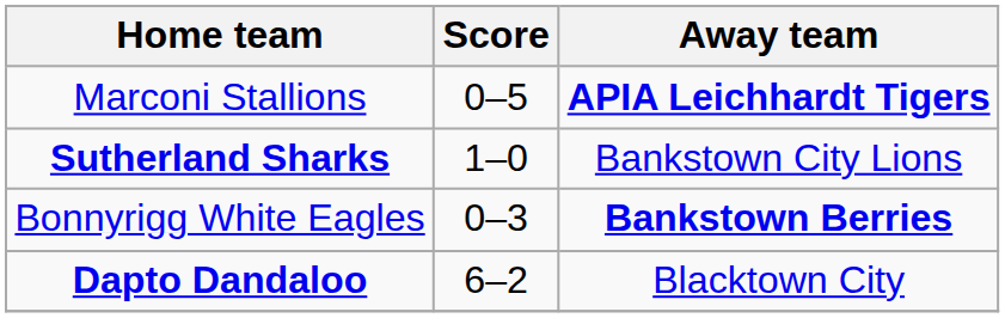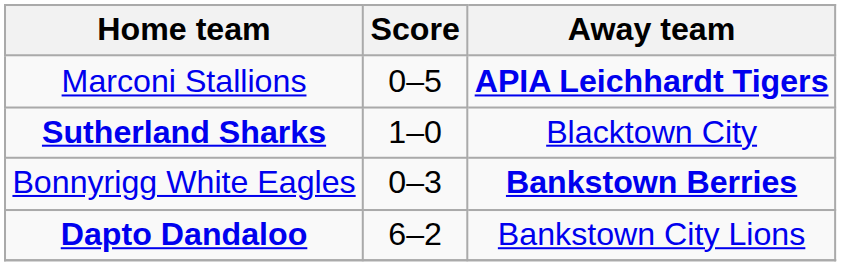Sutherland Sharks | Away team: Bankstown City Lions -> Blacktown City
Dapto Dandaloo | Away team: Blacktown City -> Bankstown City Lions
